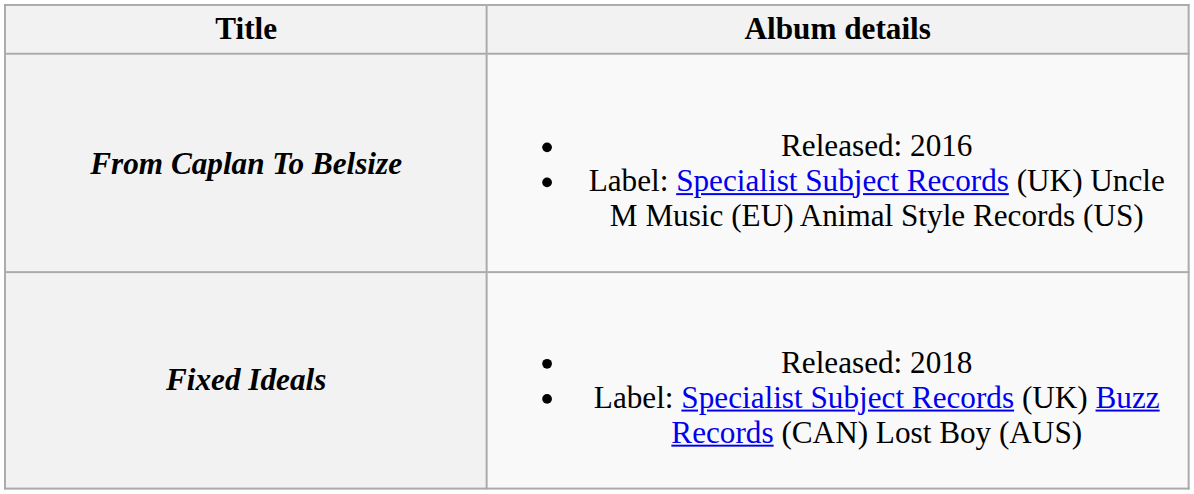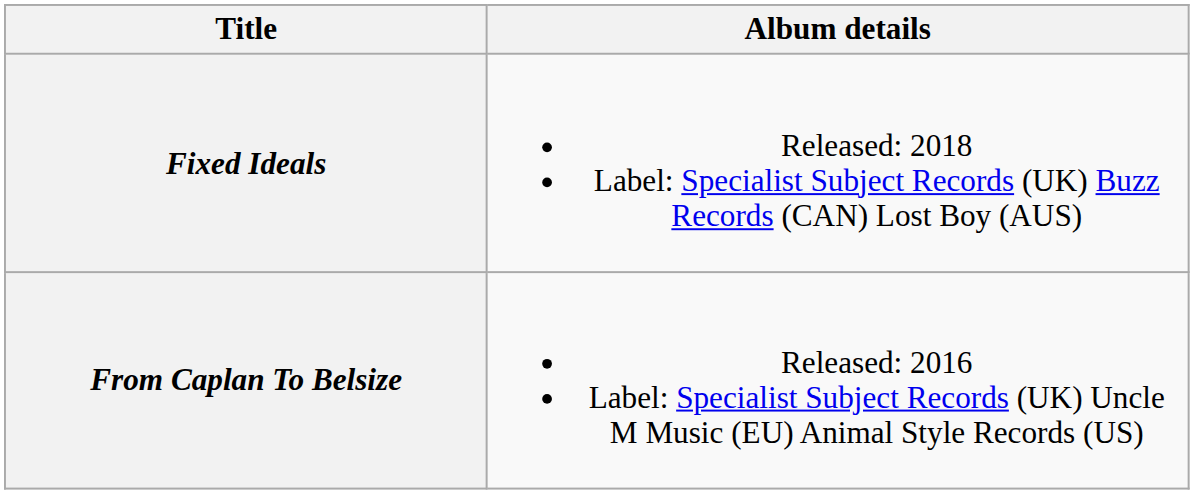rows swapped: From Caplan To Belsize <-> Fixed Ideals
